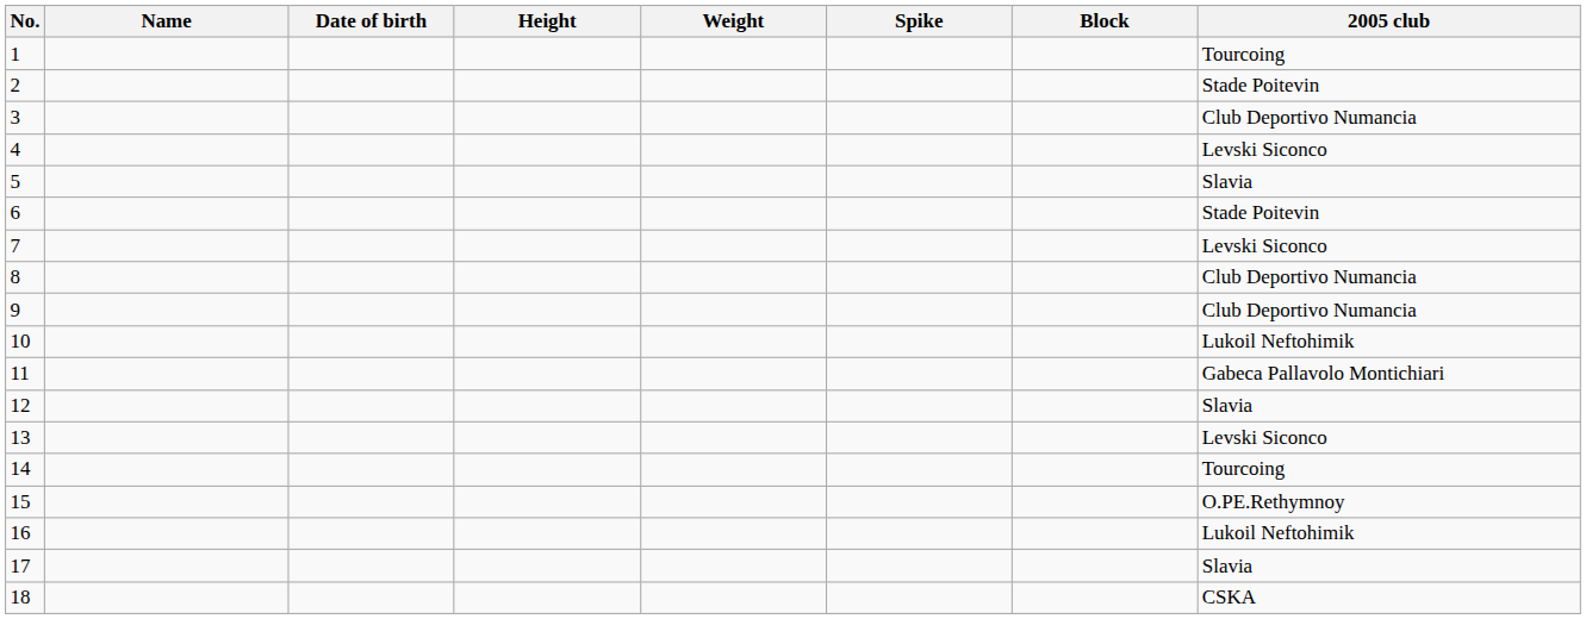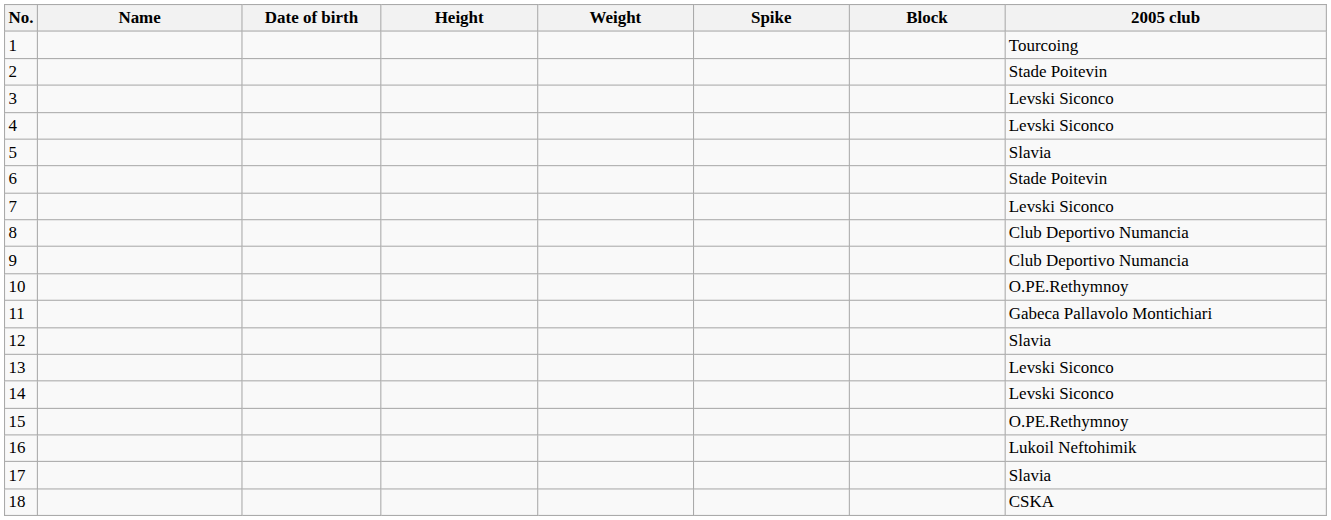3 | 2005 club: Club Deportivo Numancia -> Levski Siconco
10 | 2005 club: Lukoil Neftohimik -> O.PE.Rethymnoy
14 | 2005 club: Tourcoing -> Levski Siconco
